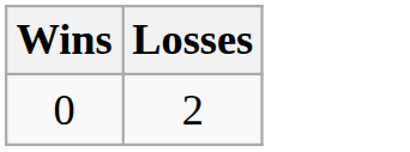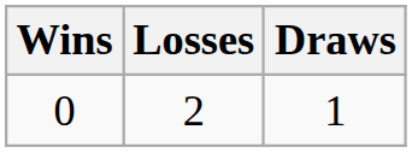+ column: Draws | 1
